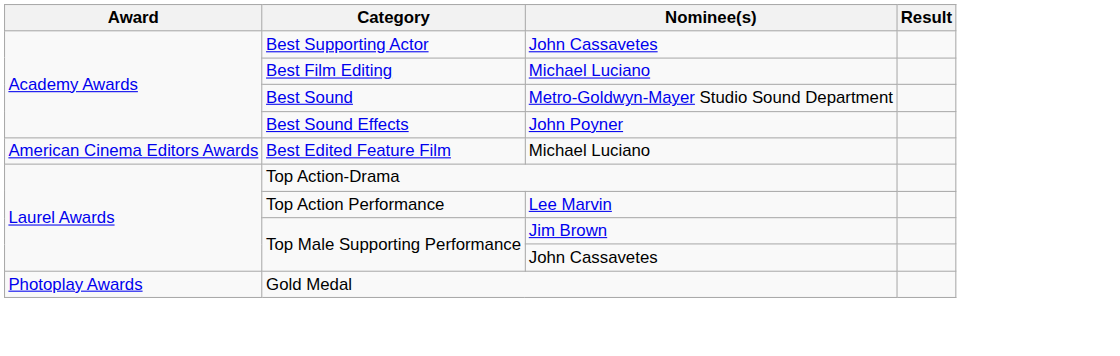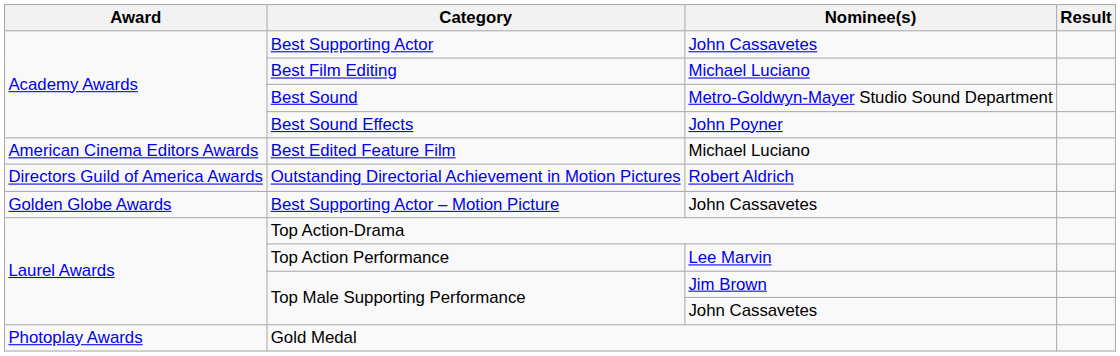+ row: Directors Guild of America Awards | Outstanding Directorial Achievement in Motion Pictures | Robert Aldrich
+ row: Golden Globe Awards | Best Supporting Actor – Motion Picture | John Cassavetes
